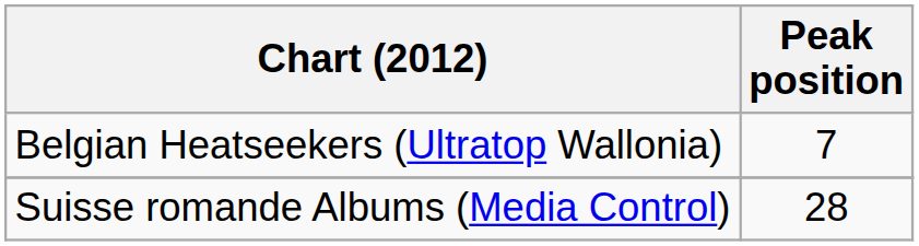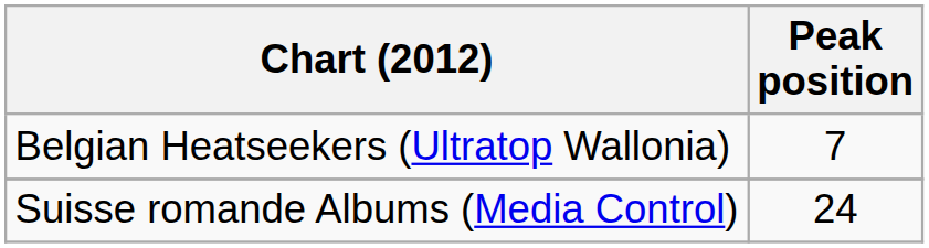Suisse romande Albums (Media Control) | Peak position: 28 -> 24
